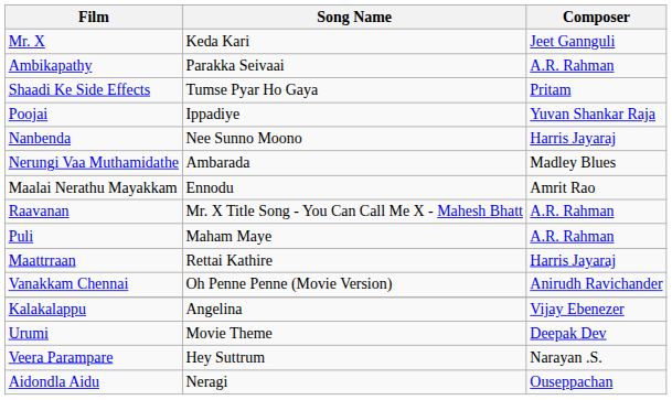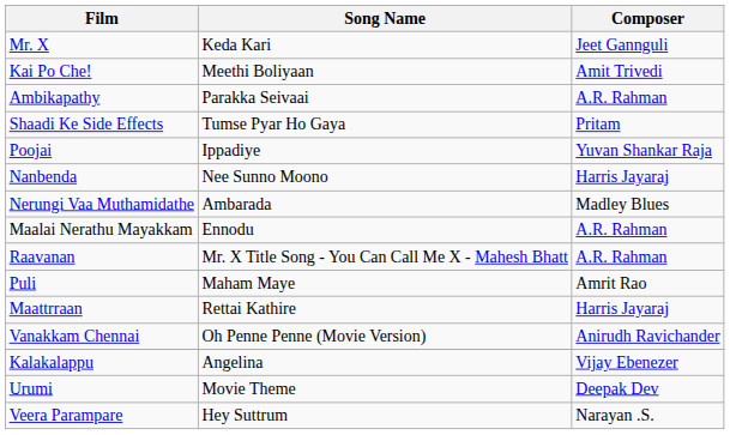+ row: Kai Po Che! | Meethi Boliyaan | Amit Trivedi
Maalai Nerathu Mayakkam | Composer: Amrit Rao -> A.R. Rahman
Puli | Composer: A.R. Rahman -> Amrit Rao
- row: Aidondla Aidu | Neragi | Ouseppachan
